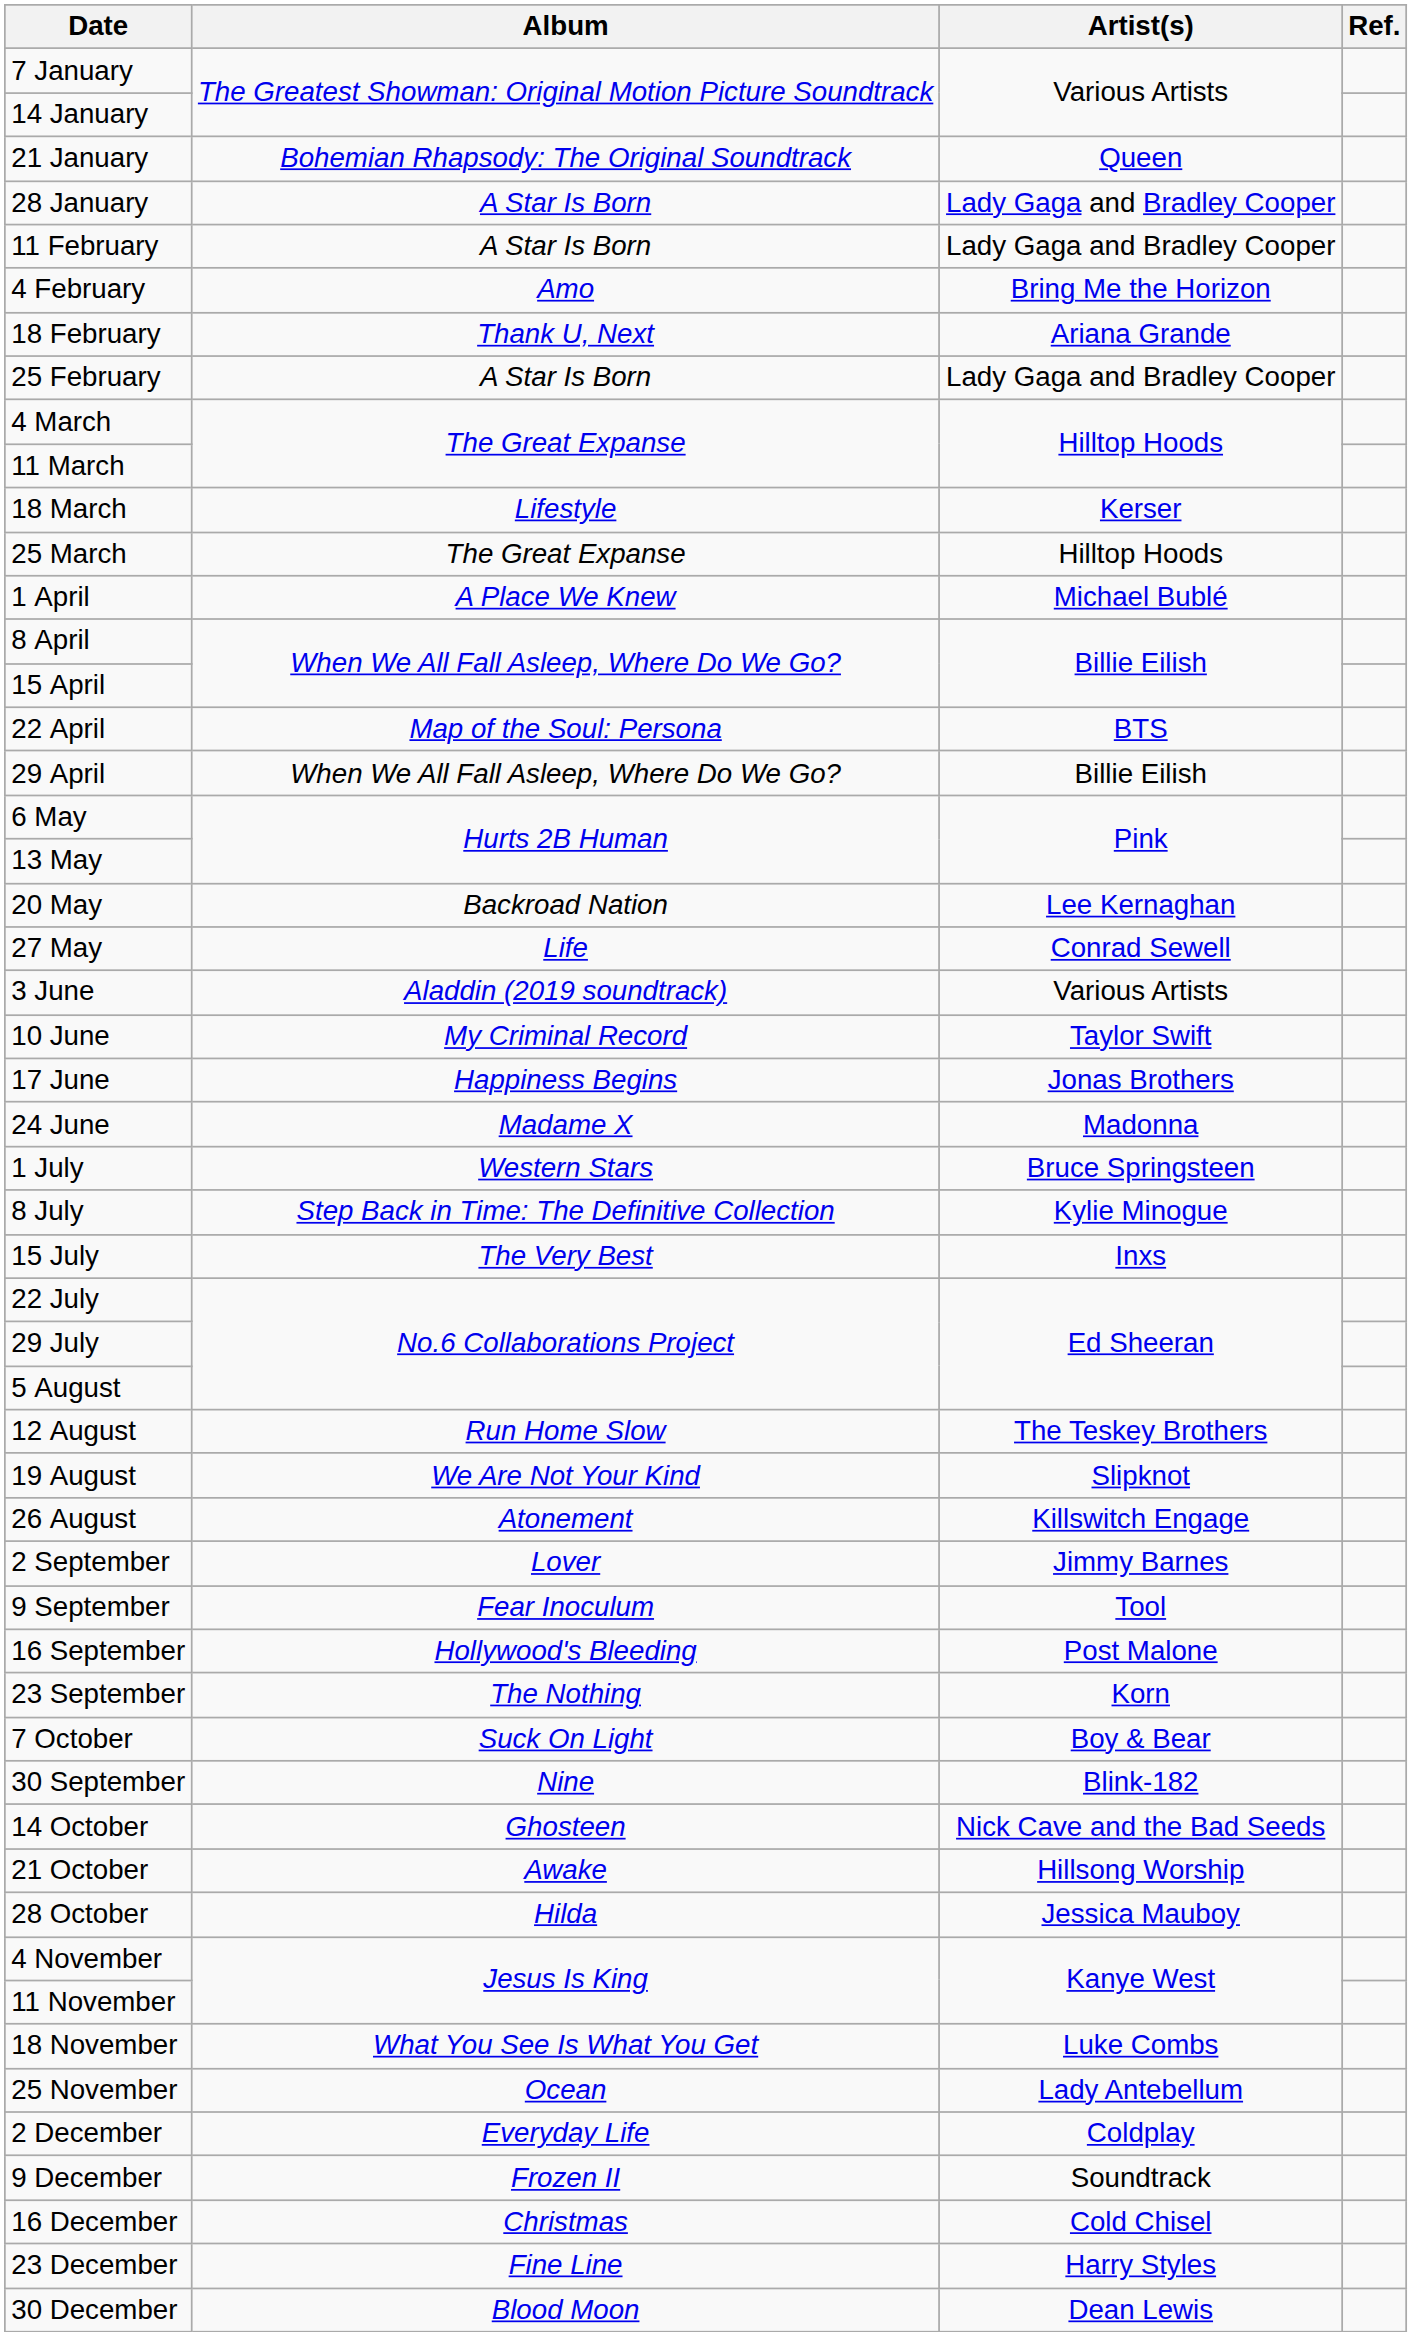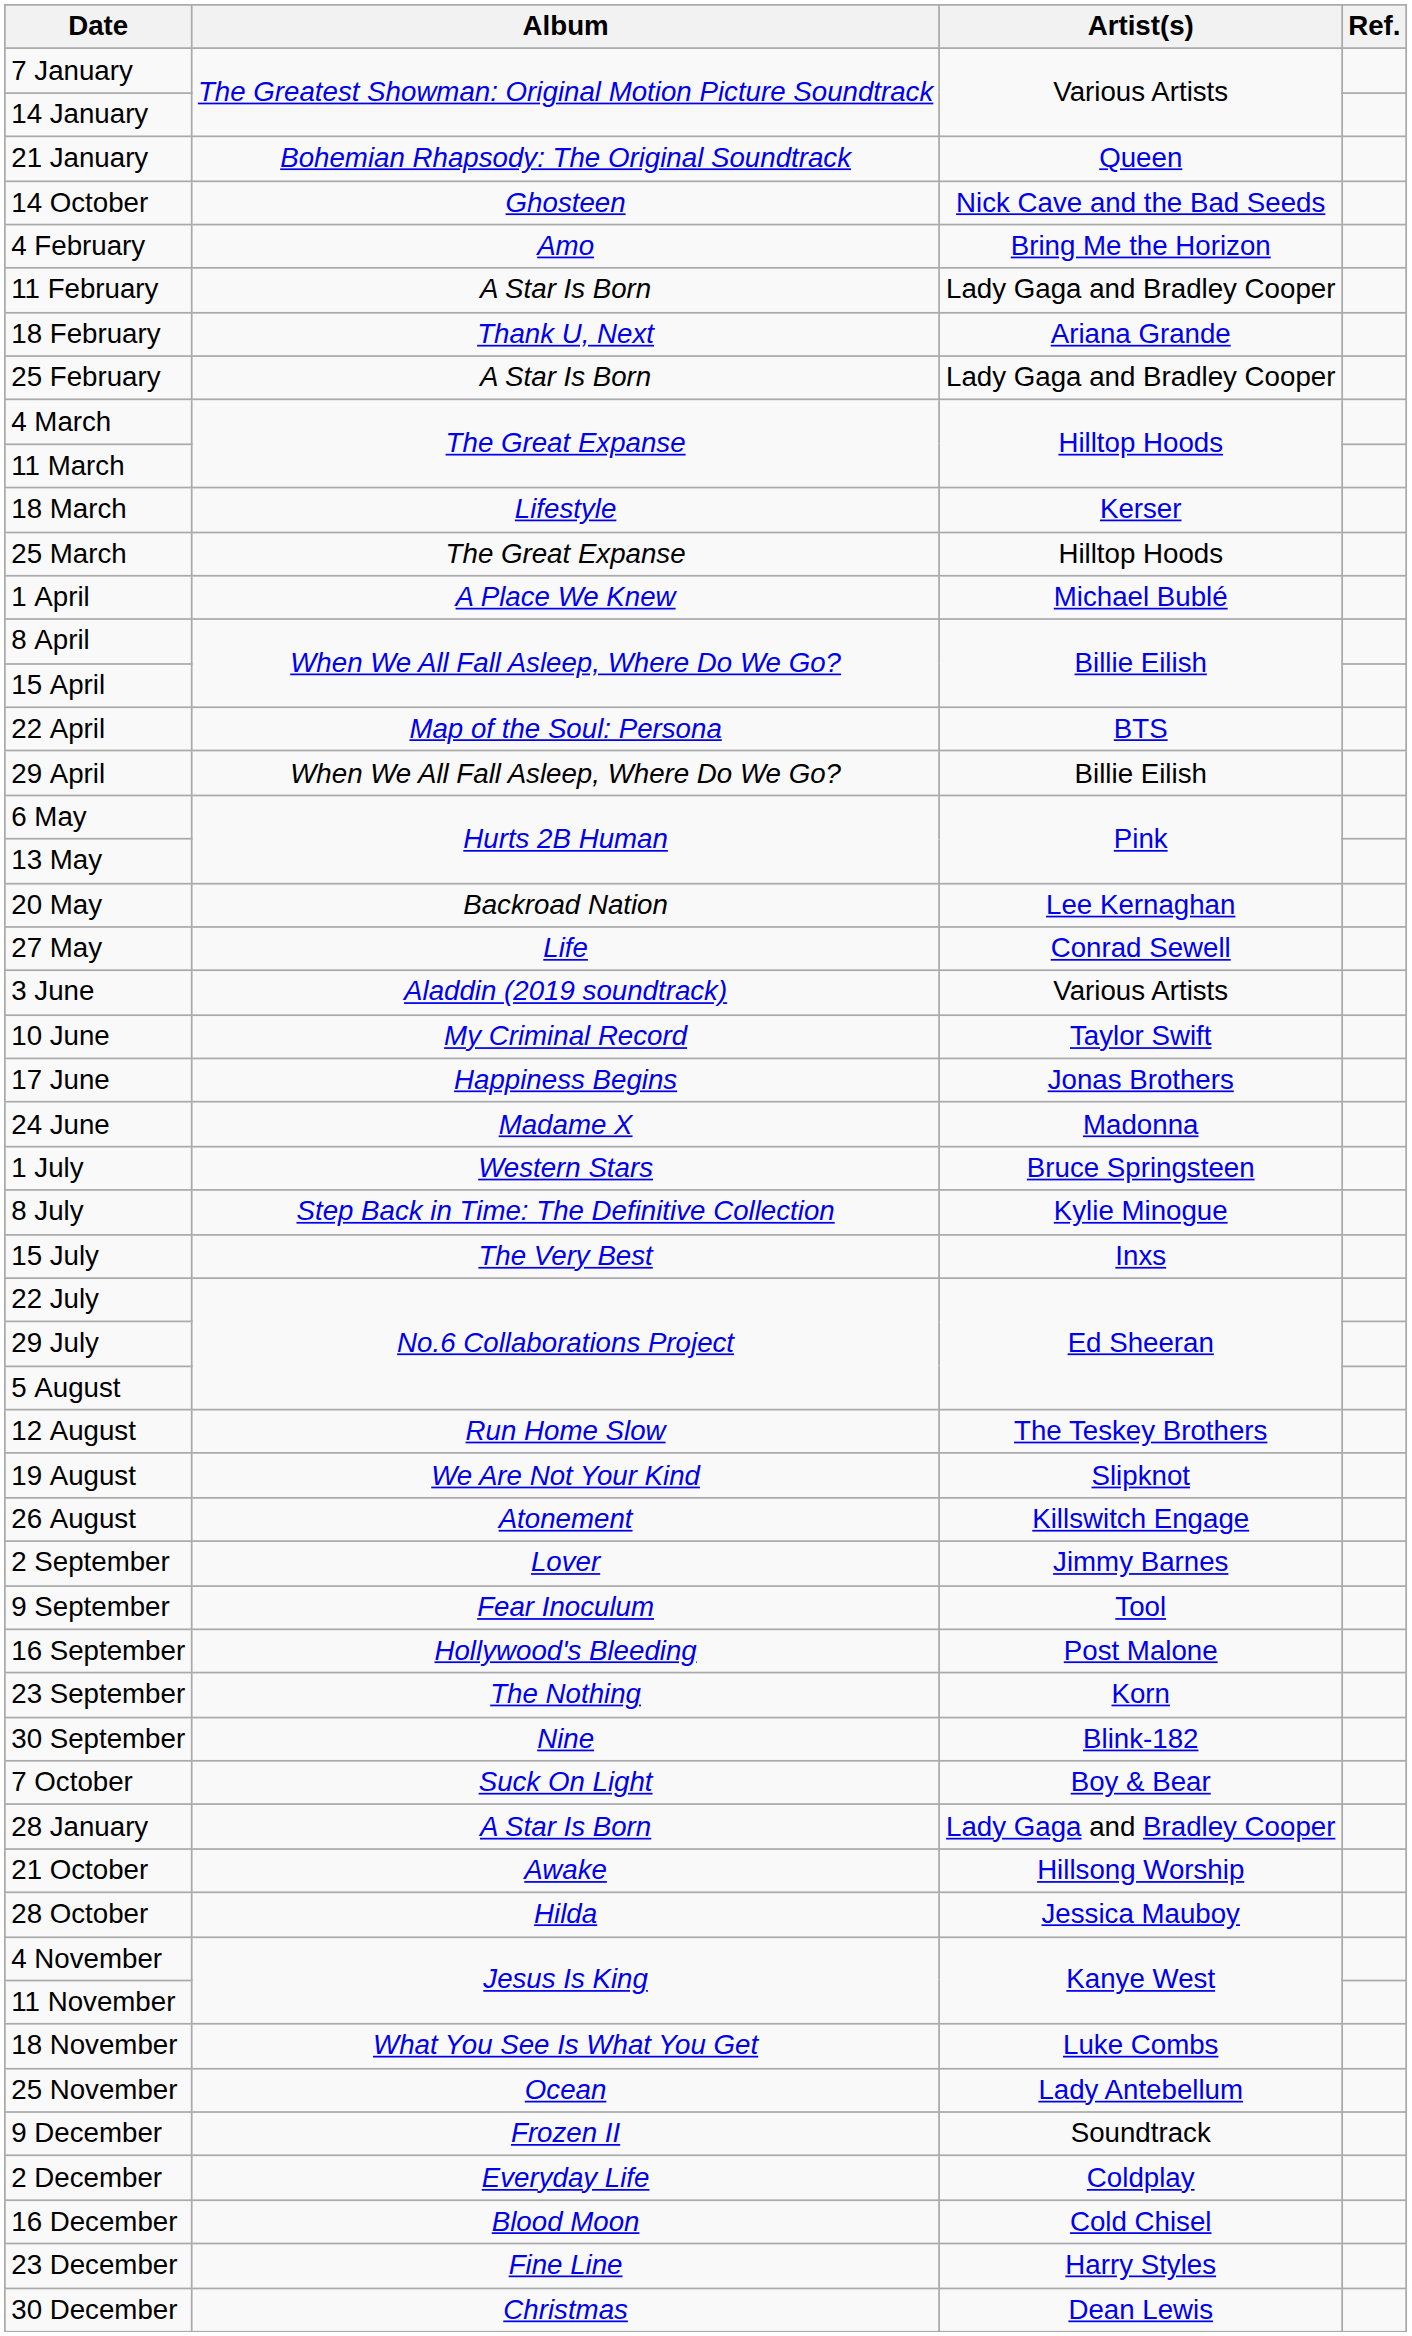rows swapped: 28 January <-> 14 October
rows swapped: 4 February <-> 11 February
rows swapped: 30 September <-> 7 October
rows swapped: 2 December <-> 9 December
16 December | Album: Christmas -> Blood Moon
30 December | Album: Blood Moon -> Christmas
